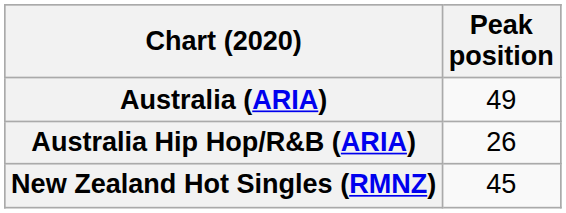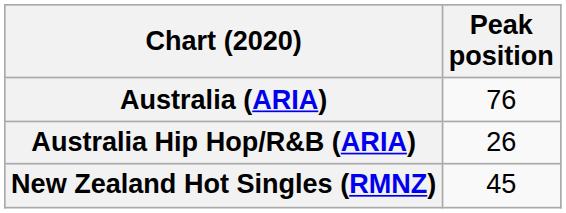Australia (ARIA) | Peak position: 49 -> 76
